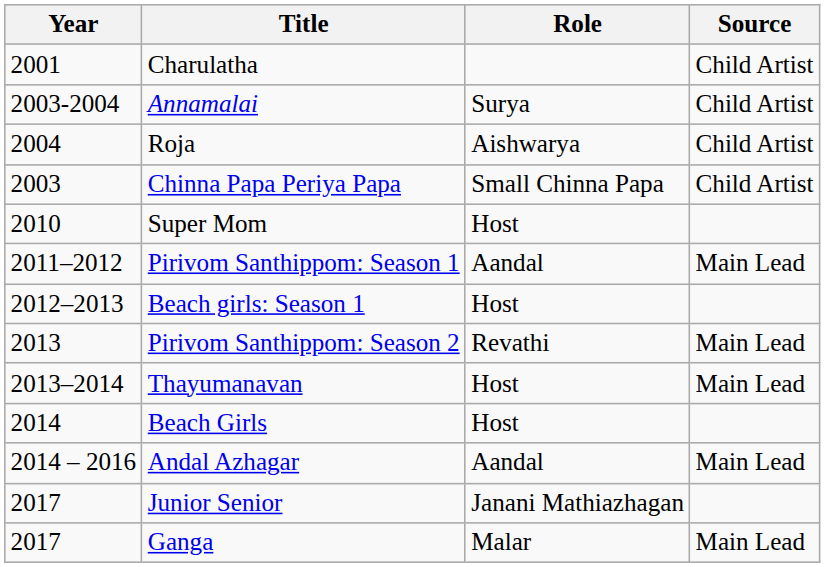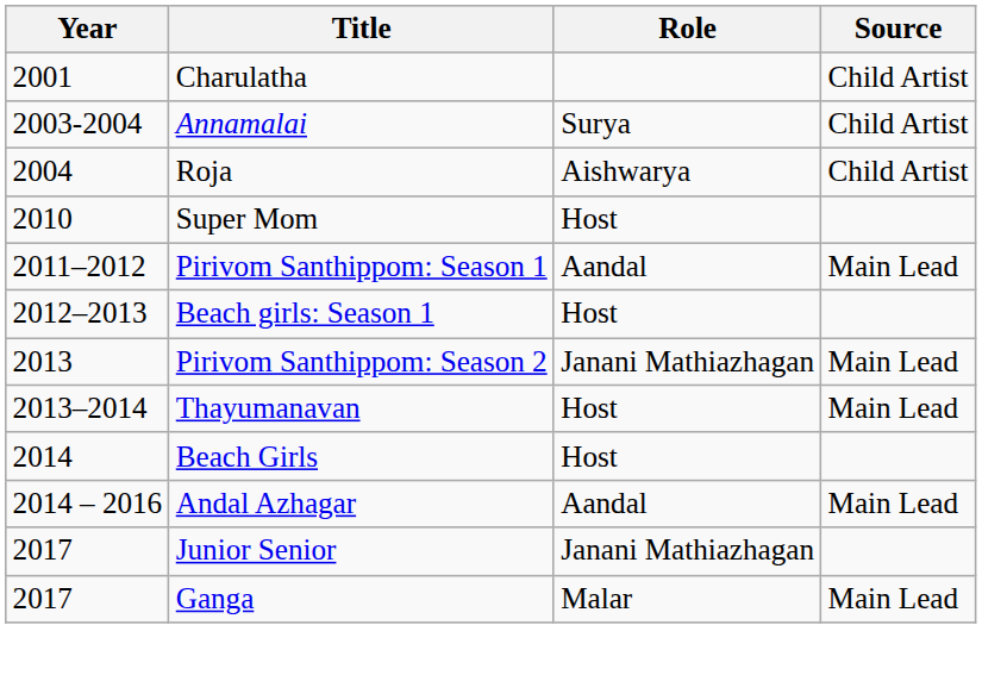- row: 2003 | Chinna Papa Periya Papa | Small Chinna Papa | Child Artist
Pirivom Santhippom: Season 2 | Role: Revathi -> Janani Mathiazhagan
